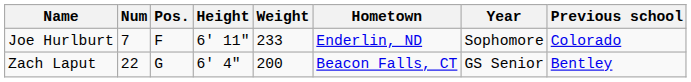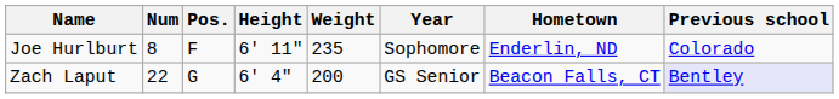columns swapped: Year <-> Hometown
Joe Hurlburt | Num: 7 -> 8
Joe Hurlburt | Weight: 233 -> 235
Zach Laput | Previous school: no background -> lavender background
